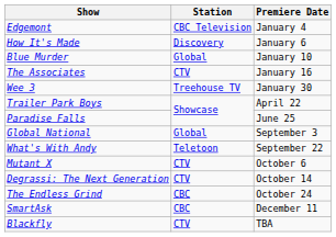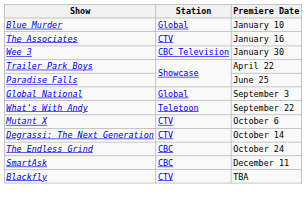- row: Edgemont | CBC Television | January 4
- row: How It's Made | Discovery | January 6
Wee 3 | Station: Treehouse TV -> CBC Television
